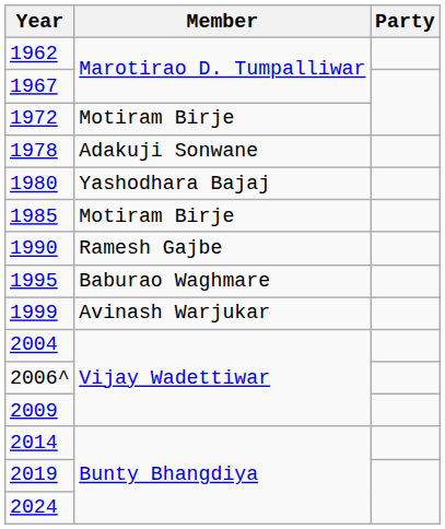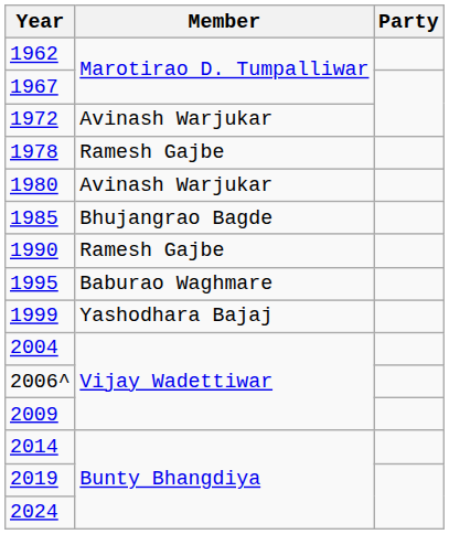1972 | Member: Motiram Birje -> Avinash Warjukar
1978 | Member: Adakuji Sonwane -> Ramesh Gajbe
1980 | Member: Yashodhara Bajaj -> Avinash Warjukar
1985 | Member: Motiram Birje -> Bhujangrao Bagde
1999 | Member: Avinash Warjukar -> Yashodhara Bajaj
